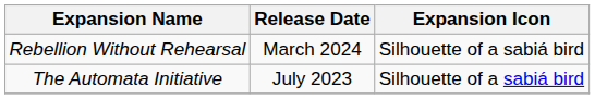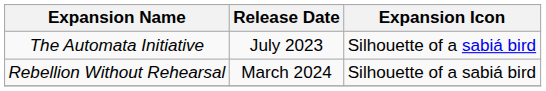rows swapped: The Automata Initiative <-> Rebellion Without Rehearsal
